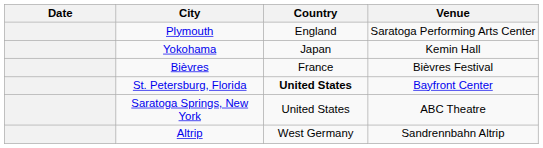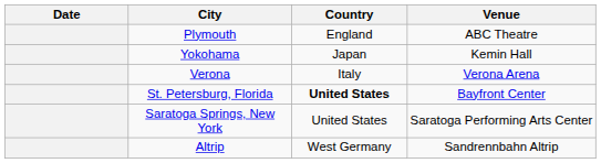Plymouth | Venue: Saratoga Performing Arts Center -> ABC Theatre
- row: Bièvres | France | Bièvres Festival
+ row: Verona | Italy | Verona Arena
Saratoga Springs, New York | Venue: ABC Theatre -> Saratoga Performing Arts Center
